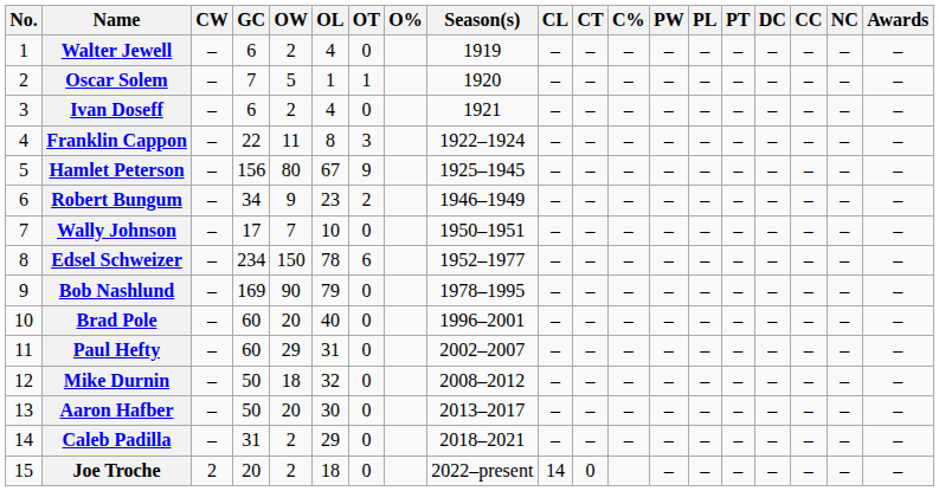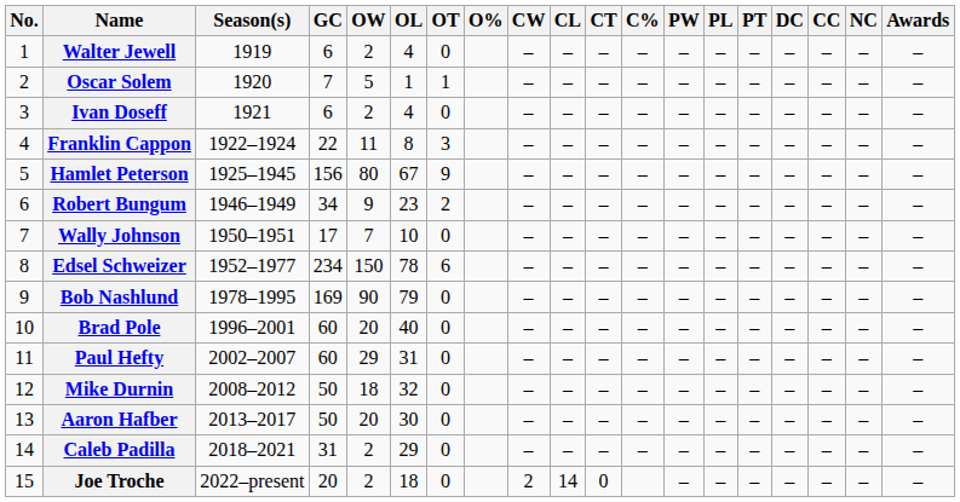columns swapped: Season(s) <-> CW
